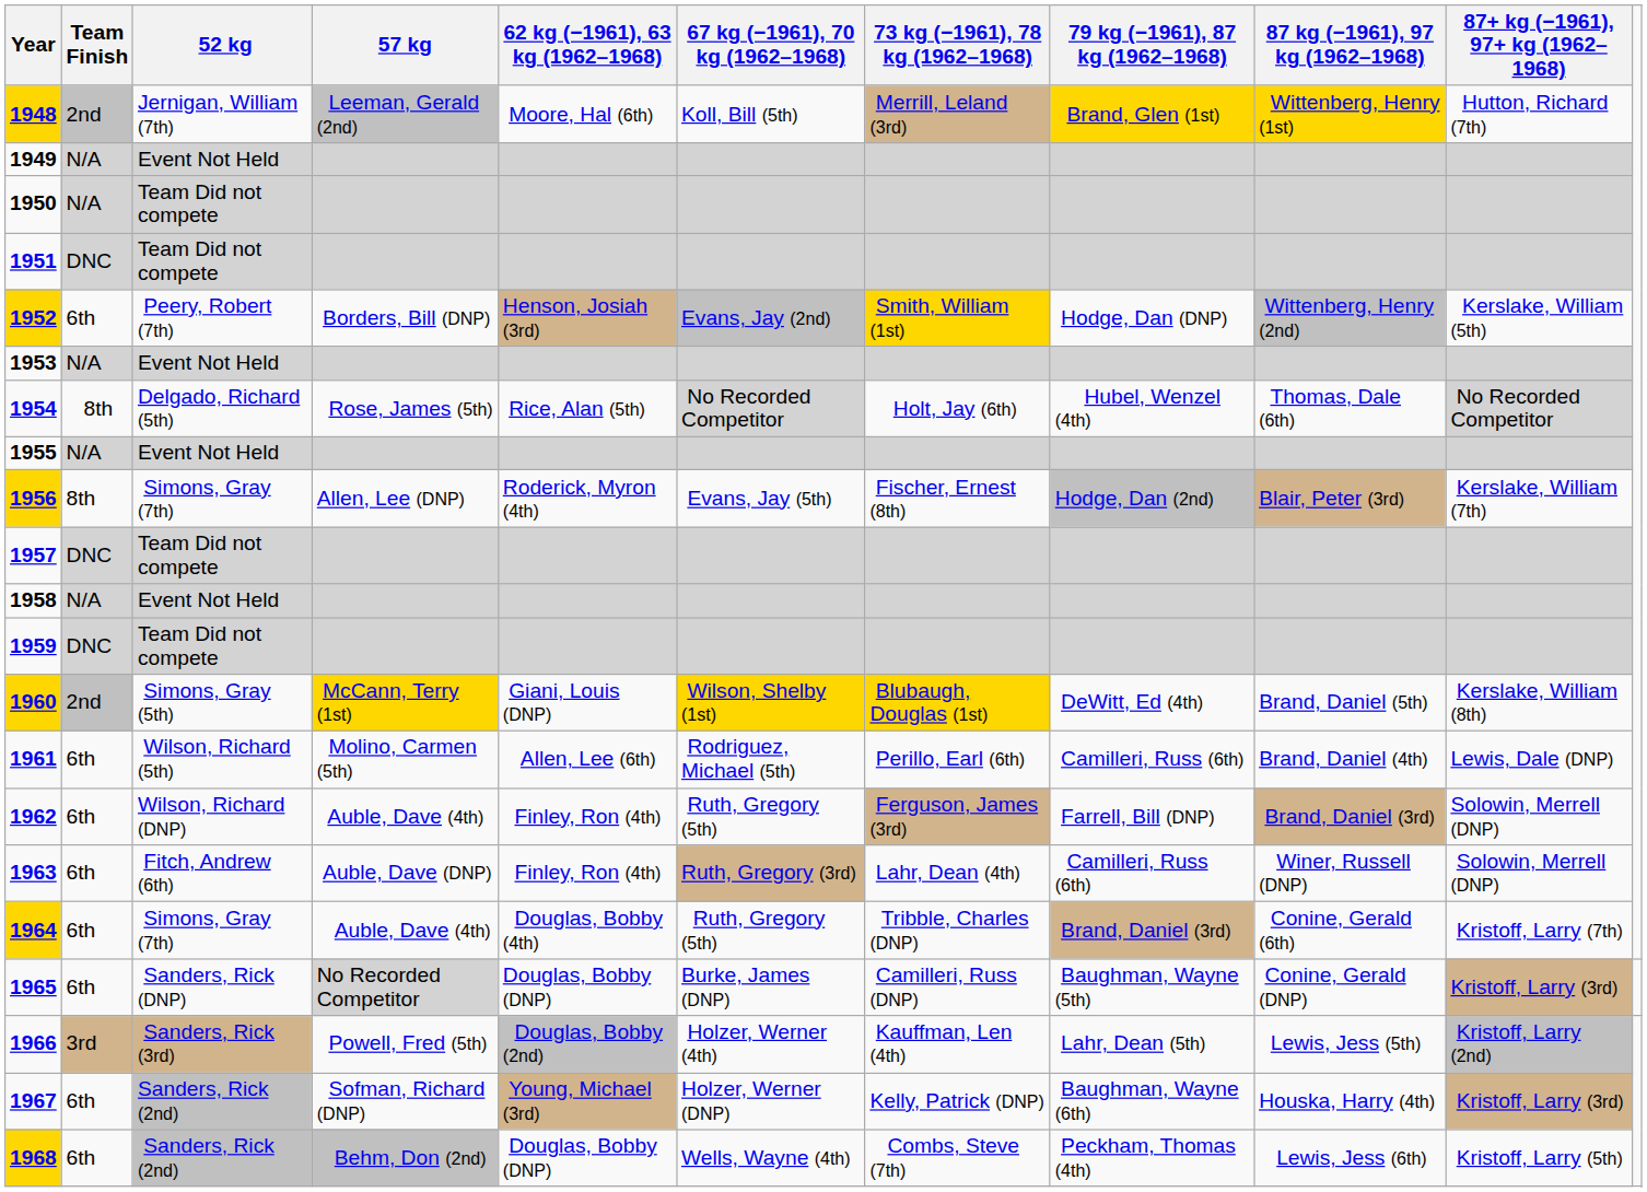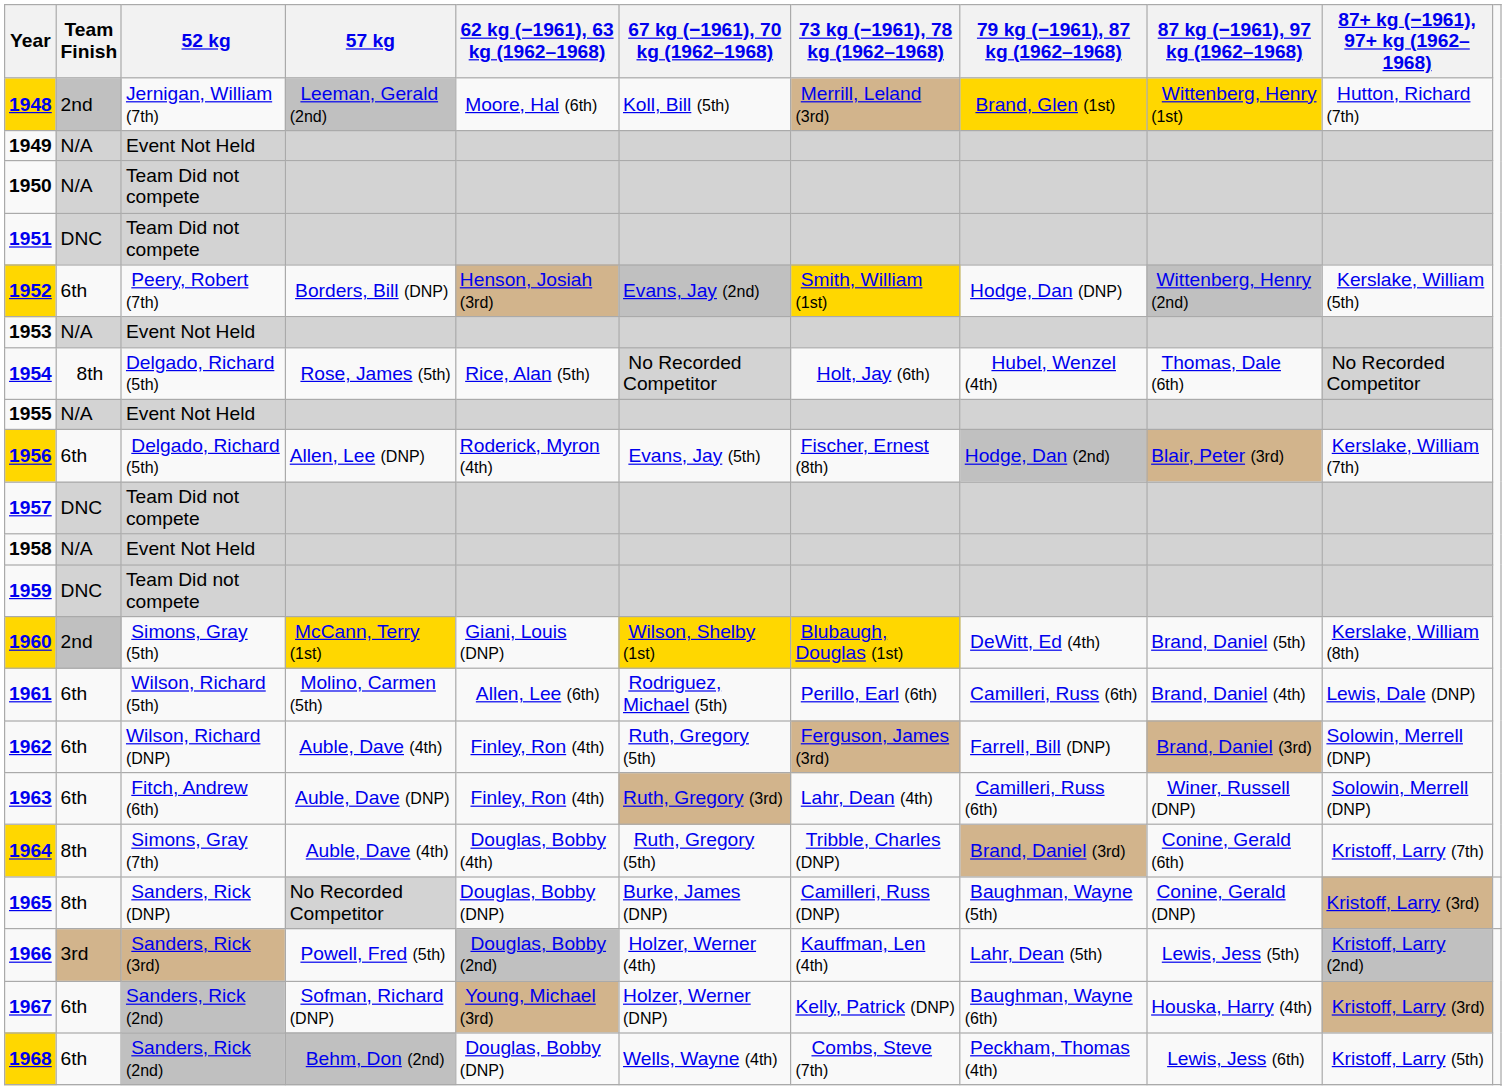1956 | Team Finish: 8th -> 6th
1956 | 52 kg: Simons, Gray (7th) -> Delgado, Richard (5th)
1964 | Team Finish: 6th -> 8th
1965 | Team Finish: 6th -> 8th
